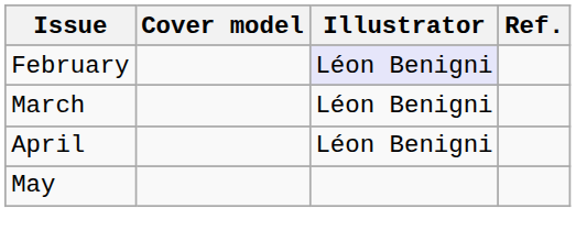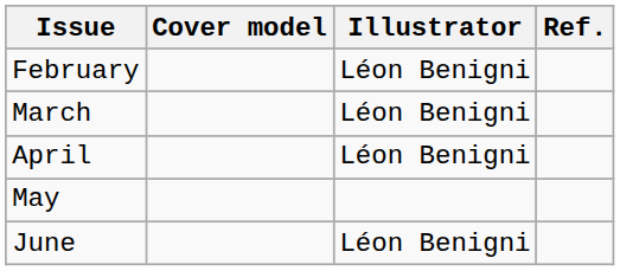February | Illustrator: lavender background -> no background
+ row: June | Léon Benigni
